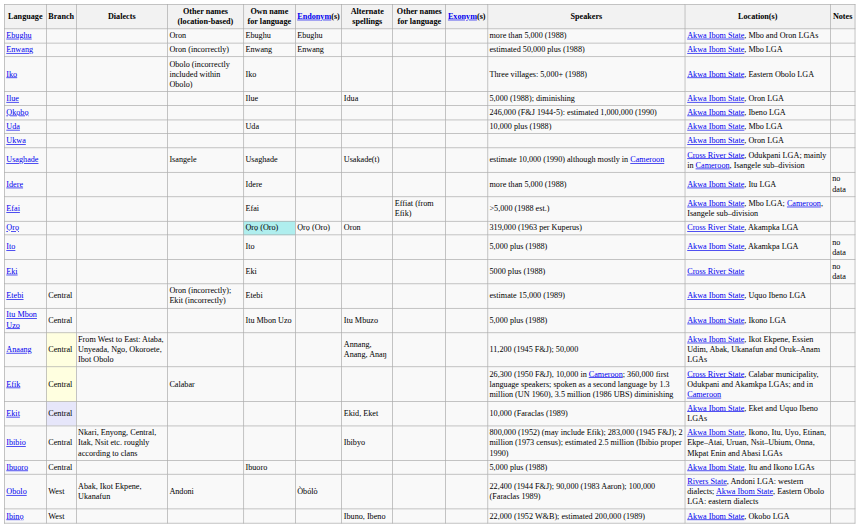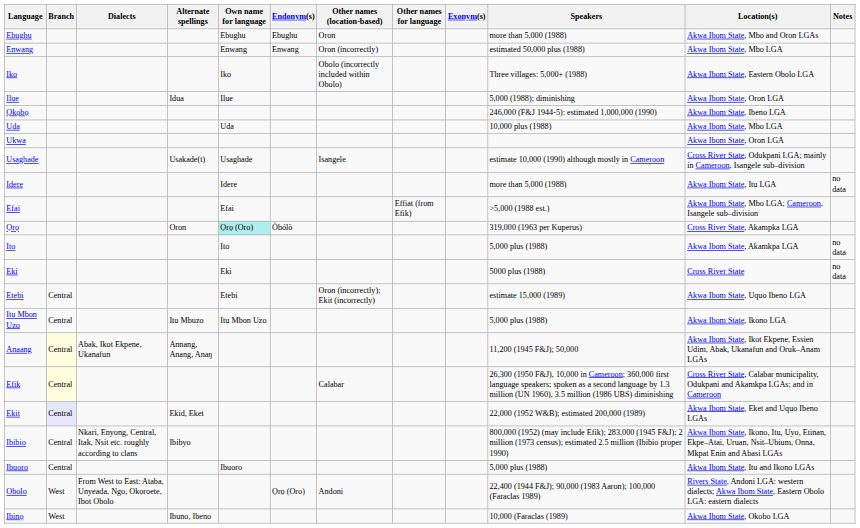columns swapped: Alternate spellings <-> Other names (location-based)
Ọrọ | Endonym(s): Ọrọ (Oro) -> Òbólò
Anaang | Dialects: From West to East: Ataba, Unyeada, Ngo, Okoroete, Ibot Obolo -> Abak, Ikot Ekpene, Ukanafun
Ekit | Speakers: 10,000 (Faraclas (1989) -> 22,000 (1952 W&B); estimated 200,000 (1989)
Obolo | Dialects: Abak, Ikot Ekpene, Ukanafun -> From West to East: Ataba, Unyeada, Ngo, Okoroete, Ibot Obolo
Obolo | Endonym(s): Òbólò -> Ọrọ (Oro)
Ibinọ | Speakers: 22,000 (1952 W&B); estimated 200,000 (1989) -> 10,000 (Faraclas (1989)
